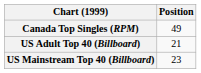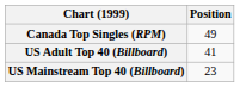US Adult Top 40 (Billboard) | Position: 21 -> 41
